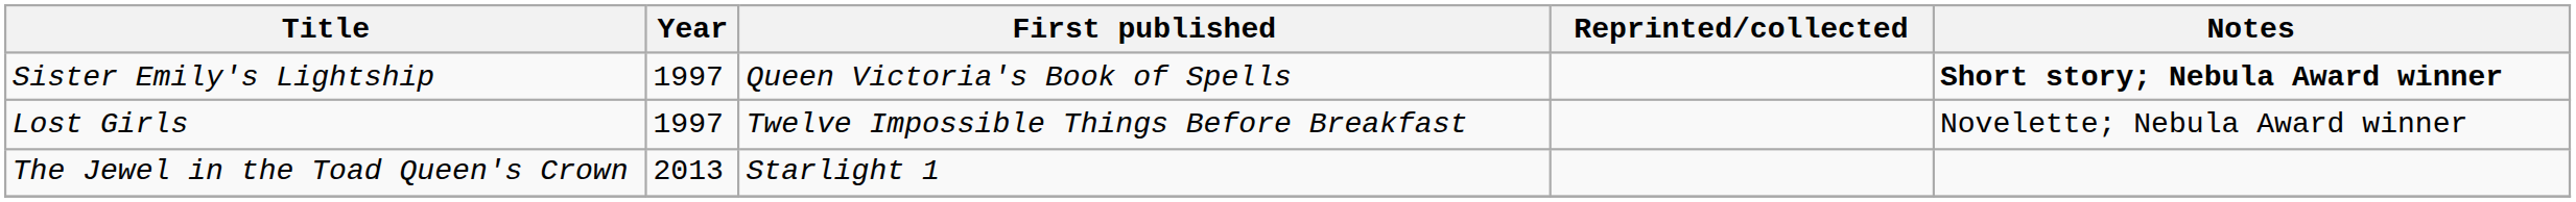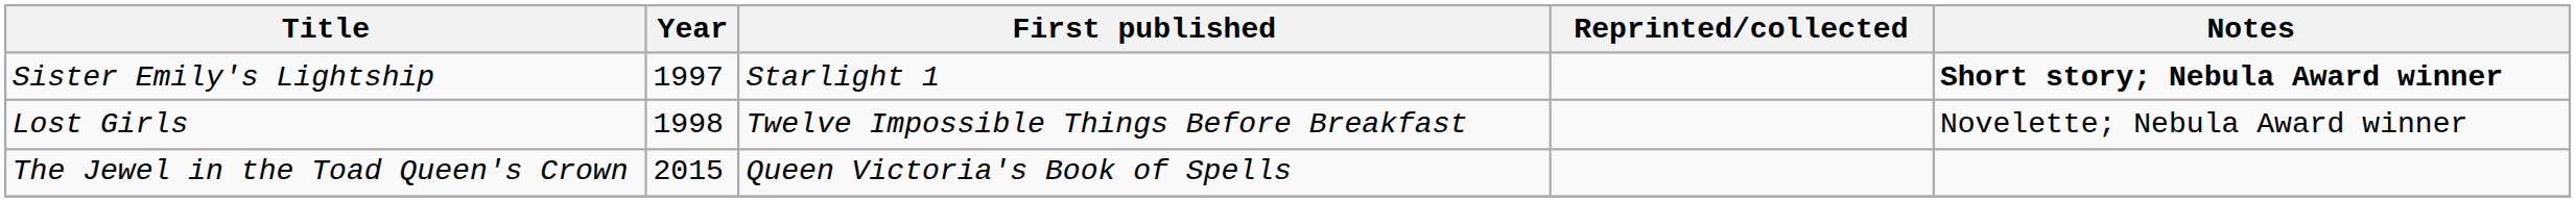Sister Emily's Lightship | First published: Queen Victoria's Book of Spells -> Starlight 1
Lost Girls | Year: 1997 -> 1998
The Jewel in the Toad Queen's Crown | Year: 2013 -> 2015
The Jewel in the Toad Queen's Crown | First published: Starlight 1 -> Queen Victoria's Book of Spells
